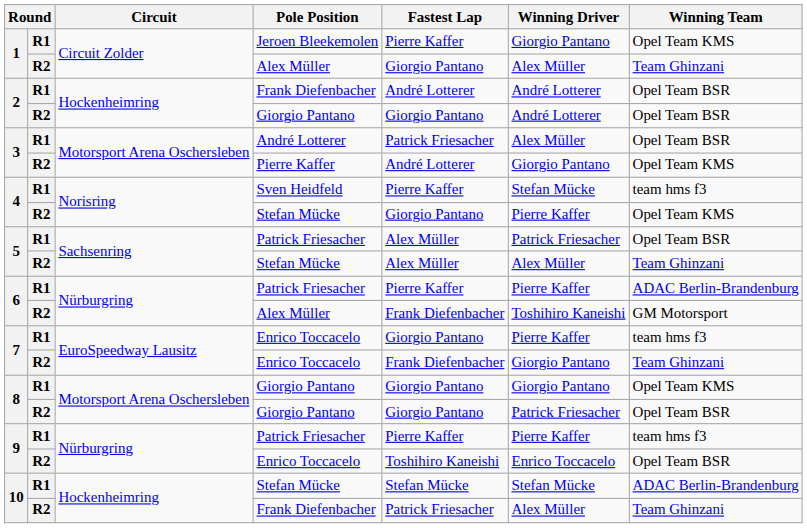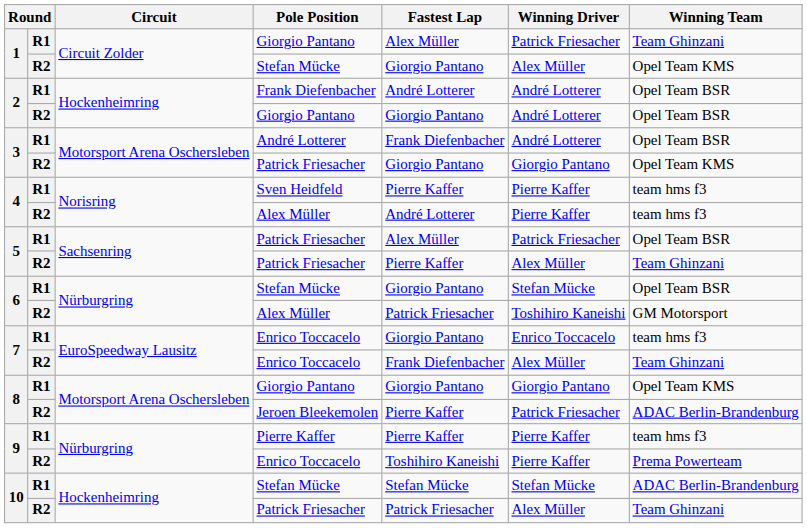1 / R1 | Pole Position: Jeroen Bleekemolen -> Giorgio Pantano
1 / R1 | Fastest Lap: Pierre Kaffer -> Alex Müller
1 / R1 | Winning Driver: Giorgio Pantano -> Patrick Friesacher
1 / R1 | Winning Team: Opel Team KMS -> Team Ghinzani
1 / R2 | Pole Position: Alex Müller -> Stefan Mücke
1 / R2 | Winning Team: Team Ghinzani -> Opel Team KMS
3 / R1 | Fastest Lap: Patrick Friesacher -> Frank Diefenbacher
3 / R1 | Winning Driver: Alex Müller -> André Lotterer
3 / R2 | Pole Position: Pierre Kaffer -> Patrick Friesacher
3 / R2 | Fastest Lap: André Lotterer -> Giorgio Pantano
4 / R1 | Winning Driver: Stefan Mücke -> Pierre Kaffer
4 / R2 | Pole Position: Stefan Mücke -> Alex Müller
4 / R2 | Fastest Lap: Giorgio Pantano -> André Lotterer
4 / R2 | Winning Team: Opel Team KMS -> team hms f3
5 / R2 | Pole Position: Stefan Mücke -> Patrick Friesacher
5 / R2 | Fastest Lap: Alex Müller -> Pierre Kaffer
6 / R1 | Pole Position: Patrick Friesacher -> Stefan Mücke
6 / R1 | Fastest Lap: Pierre Kaffer -> Giorgio Pantano
6 / R1 | Winning Driver: Pierre Kaffer -> Stefan Mücke
6 / R1 | Winning Team: ADAC Berlin-Brandenburg -> Opel Team BSR
6 / R2 | Fastest Lap: Frank Diefenbacher -> Patrick Friesacher
7 / R1 | Winning Driver: Pierre Kaffer -> Enrico Toccacelo
7 / R2 | Winning Driver: Giorgio Pantano -> Alex Müller
8 / R2 | Pole Position: Giorgio Pantano -> Jeroen Bleekemolen
8 / R2 | Fastest Lap: Giorgio Pantano -> Pierre Kaffer
8 / R2 | Winning Team: Opel Team BSR -> ADAC Berlin-Brandenburg
9 / R1 | Pole Position: Patrick Friesacher -> Pierre Kaffer
9 / R2 | Winning Driver: Enrico Toccacelo -> Pierre Kaffer
9 / R2 | Winning Team: Opel Team BSR -> Prema Powerteam
10 / R2 | Pole Position: Frank Diefenbacher -> Patrick Friesacher
